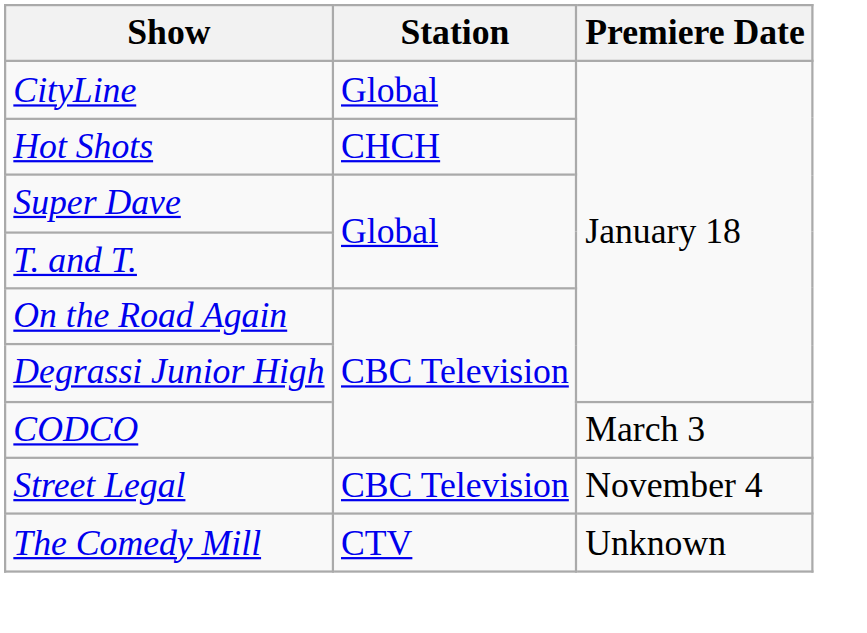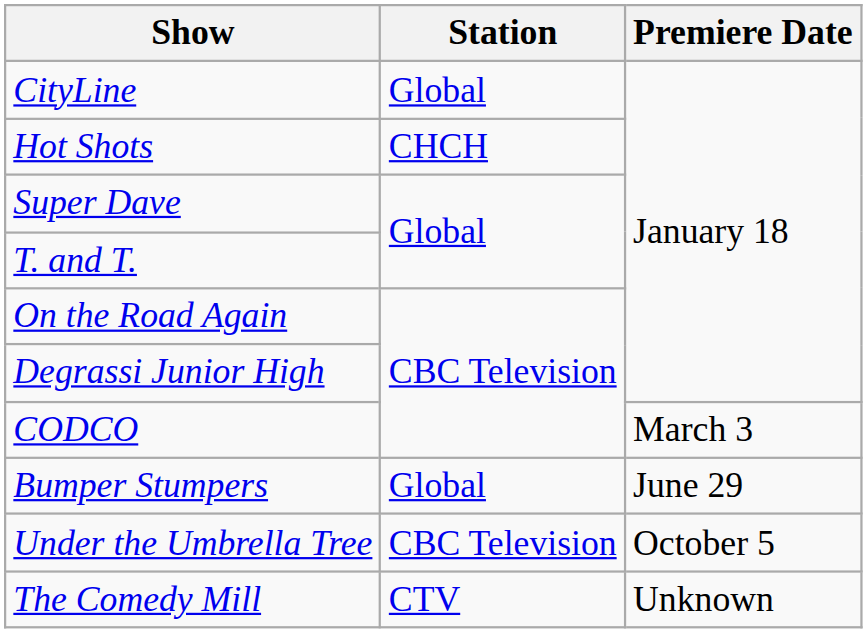+ row: Bumper Stumpers | Global | June 29
+ row: Under the Umbrella Tree | CBC Television | October 5
- row: Street Legal | CBC Television | November 4
